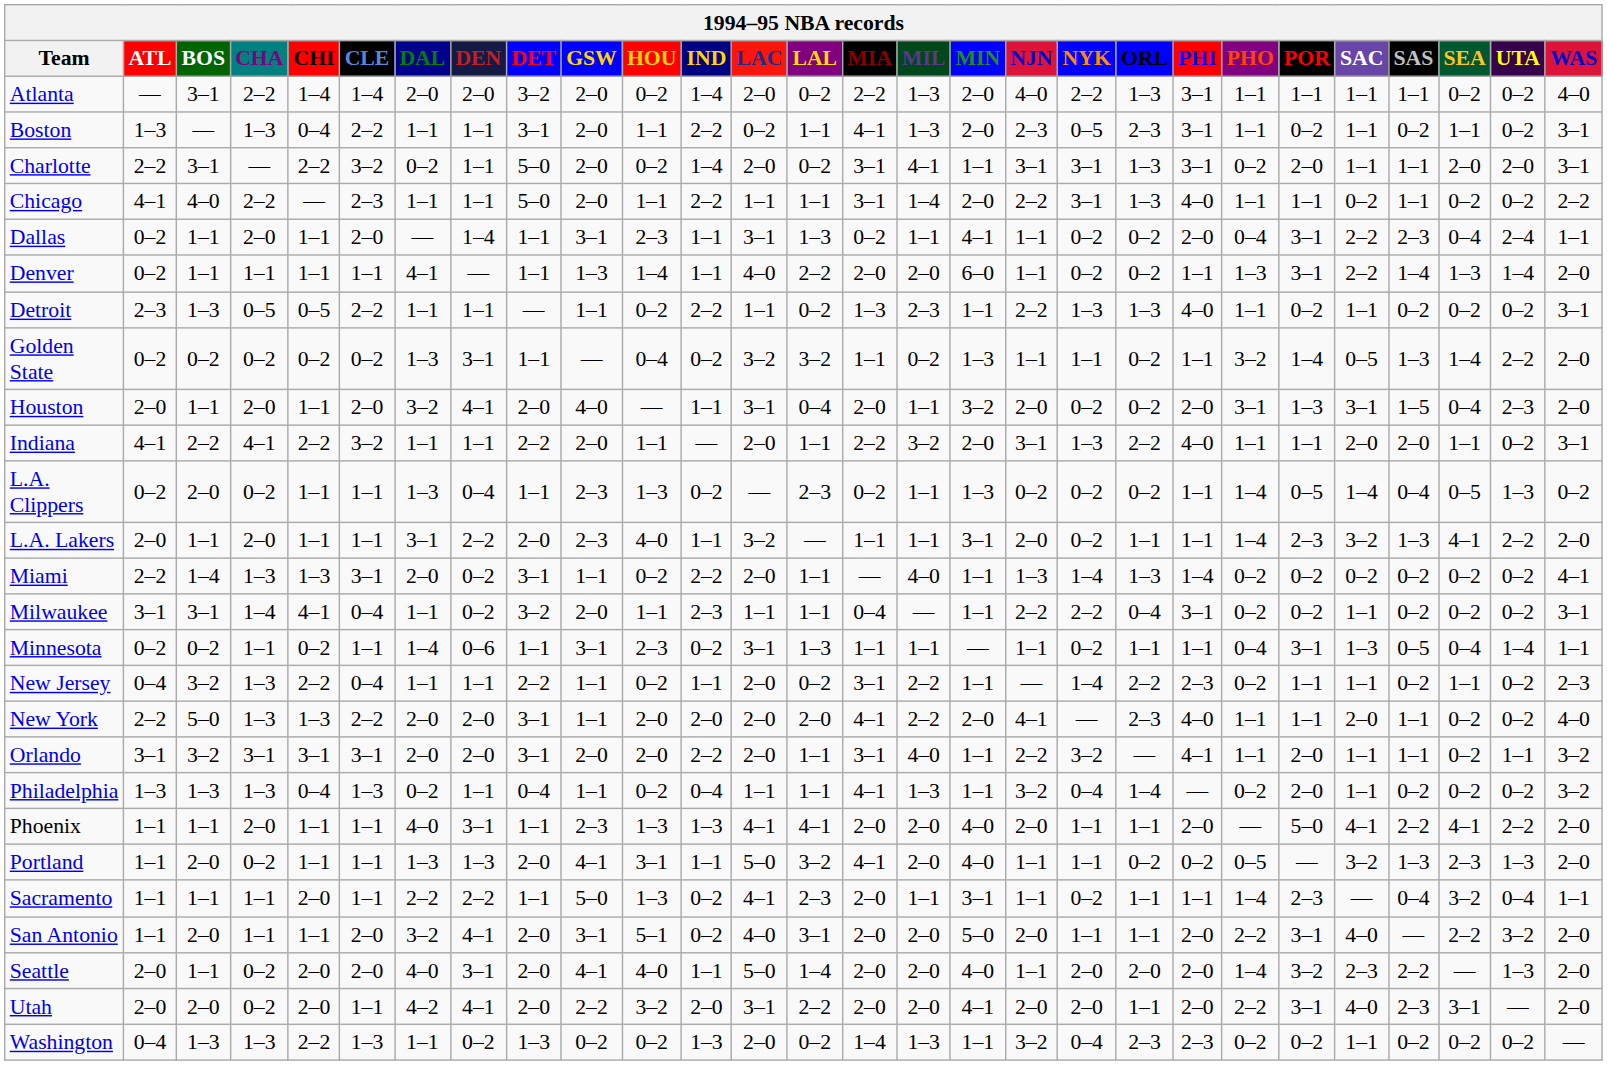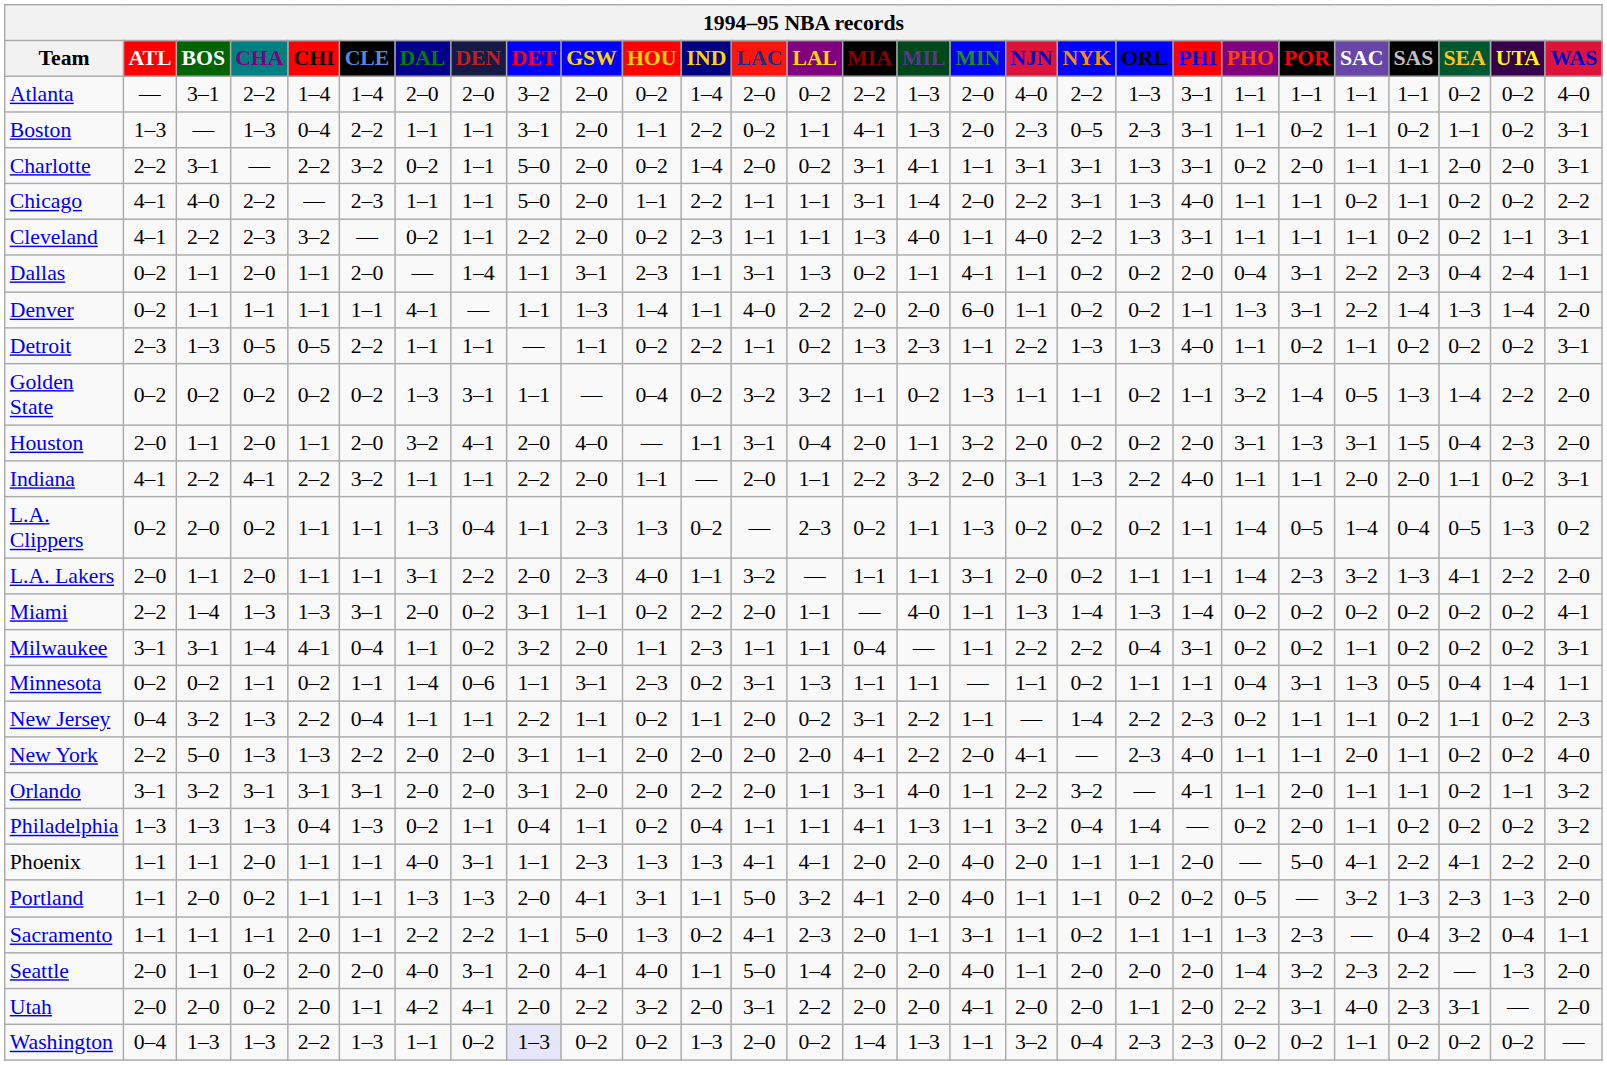+ row: Cleveland | 4–1 | 2–2 | 2–3 | 3–2 | — | 0–2 | 1–1 | 2–2 | 2–0 | 0–2 | 2–3 | 1–1 | 1–1 | 1–3 | 4–0 | 1–1 | 4–0 | 2–2 | 1–3 | 3–1 | 1–1 | 1–1 | 1–1 | 0–2 | 0–2 | 1–1 | 3–1
Sacramento | PHO: 1–4 -> 1–3
- row: San Antonio | 1–1 | 2–0 | 1–1 | 1–1 | 2–0 | 3–2 | 4–1 | 2–0 | 3–1 | 5–1 | 0–2 | 4–0 | 3–1 | 2–0 | 2–0 | 5–0 | 2–0 | 1–1 | 1–1 | 2–0 | 2–2 | 3–1 | 4–0 | — | 2–2 | 3–2 | 2–0
Washington | DET: no background -> lavender background
